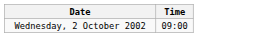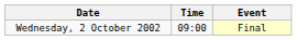+ column: Event | Final
